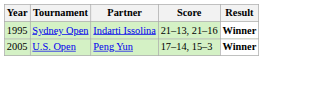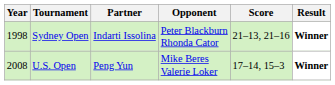+ column: Opponent | Peter Blackburn Rhonda Cator | Mike Beres Valerie Loker
Sydney Open | Year: 1995 -> 1998
U.S. Open | Year: 2005 -> 2008
